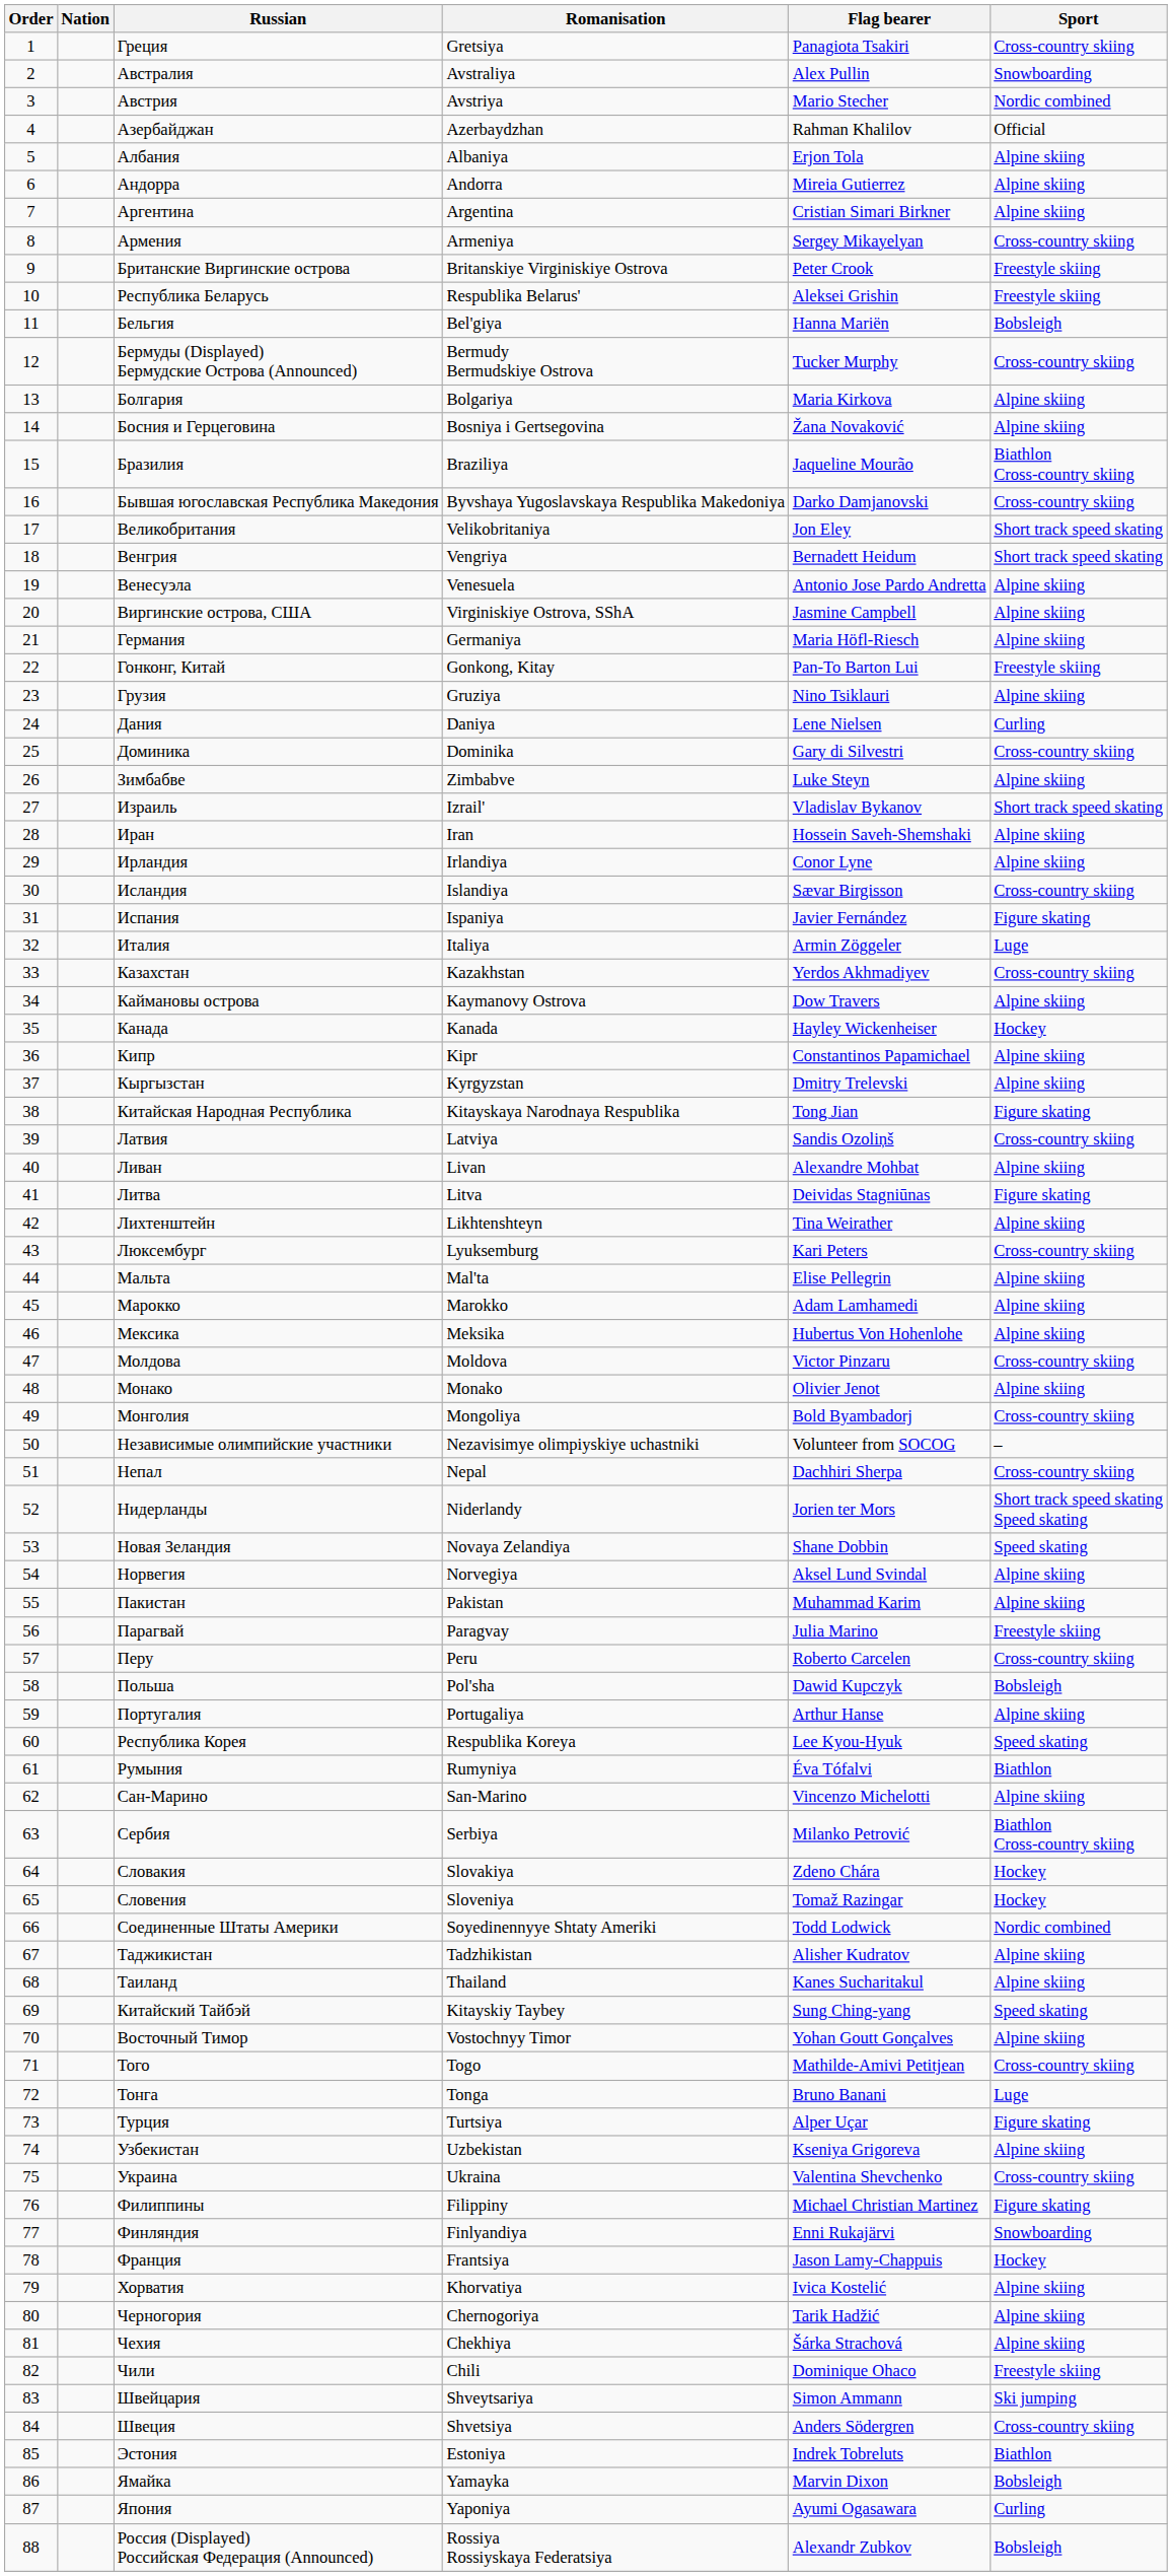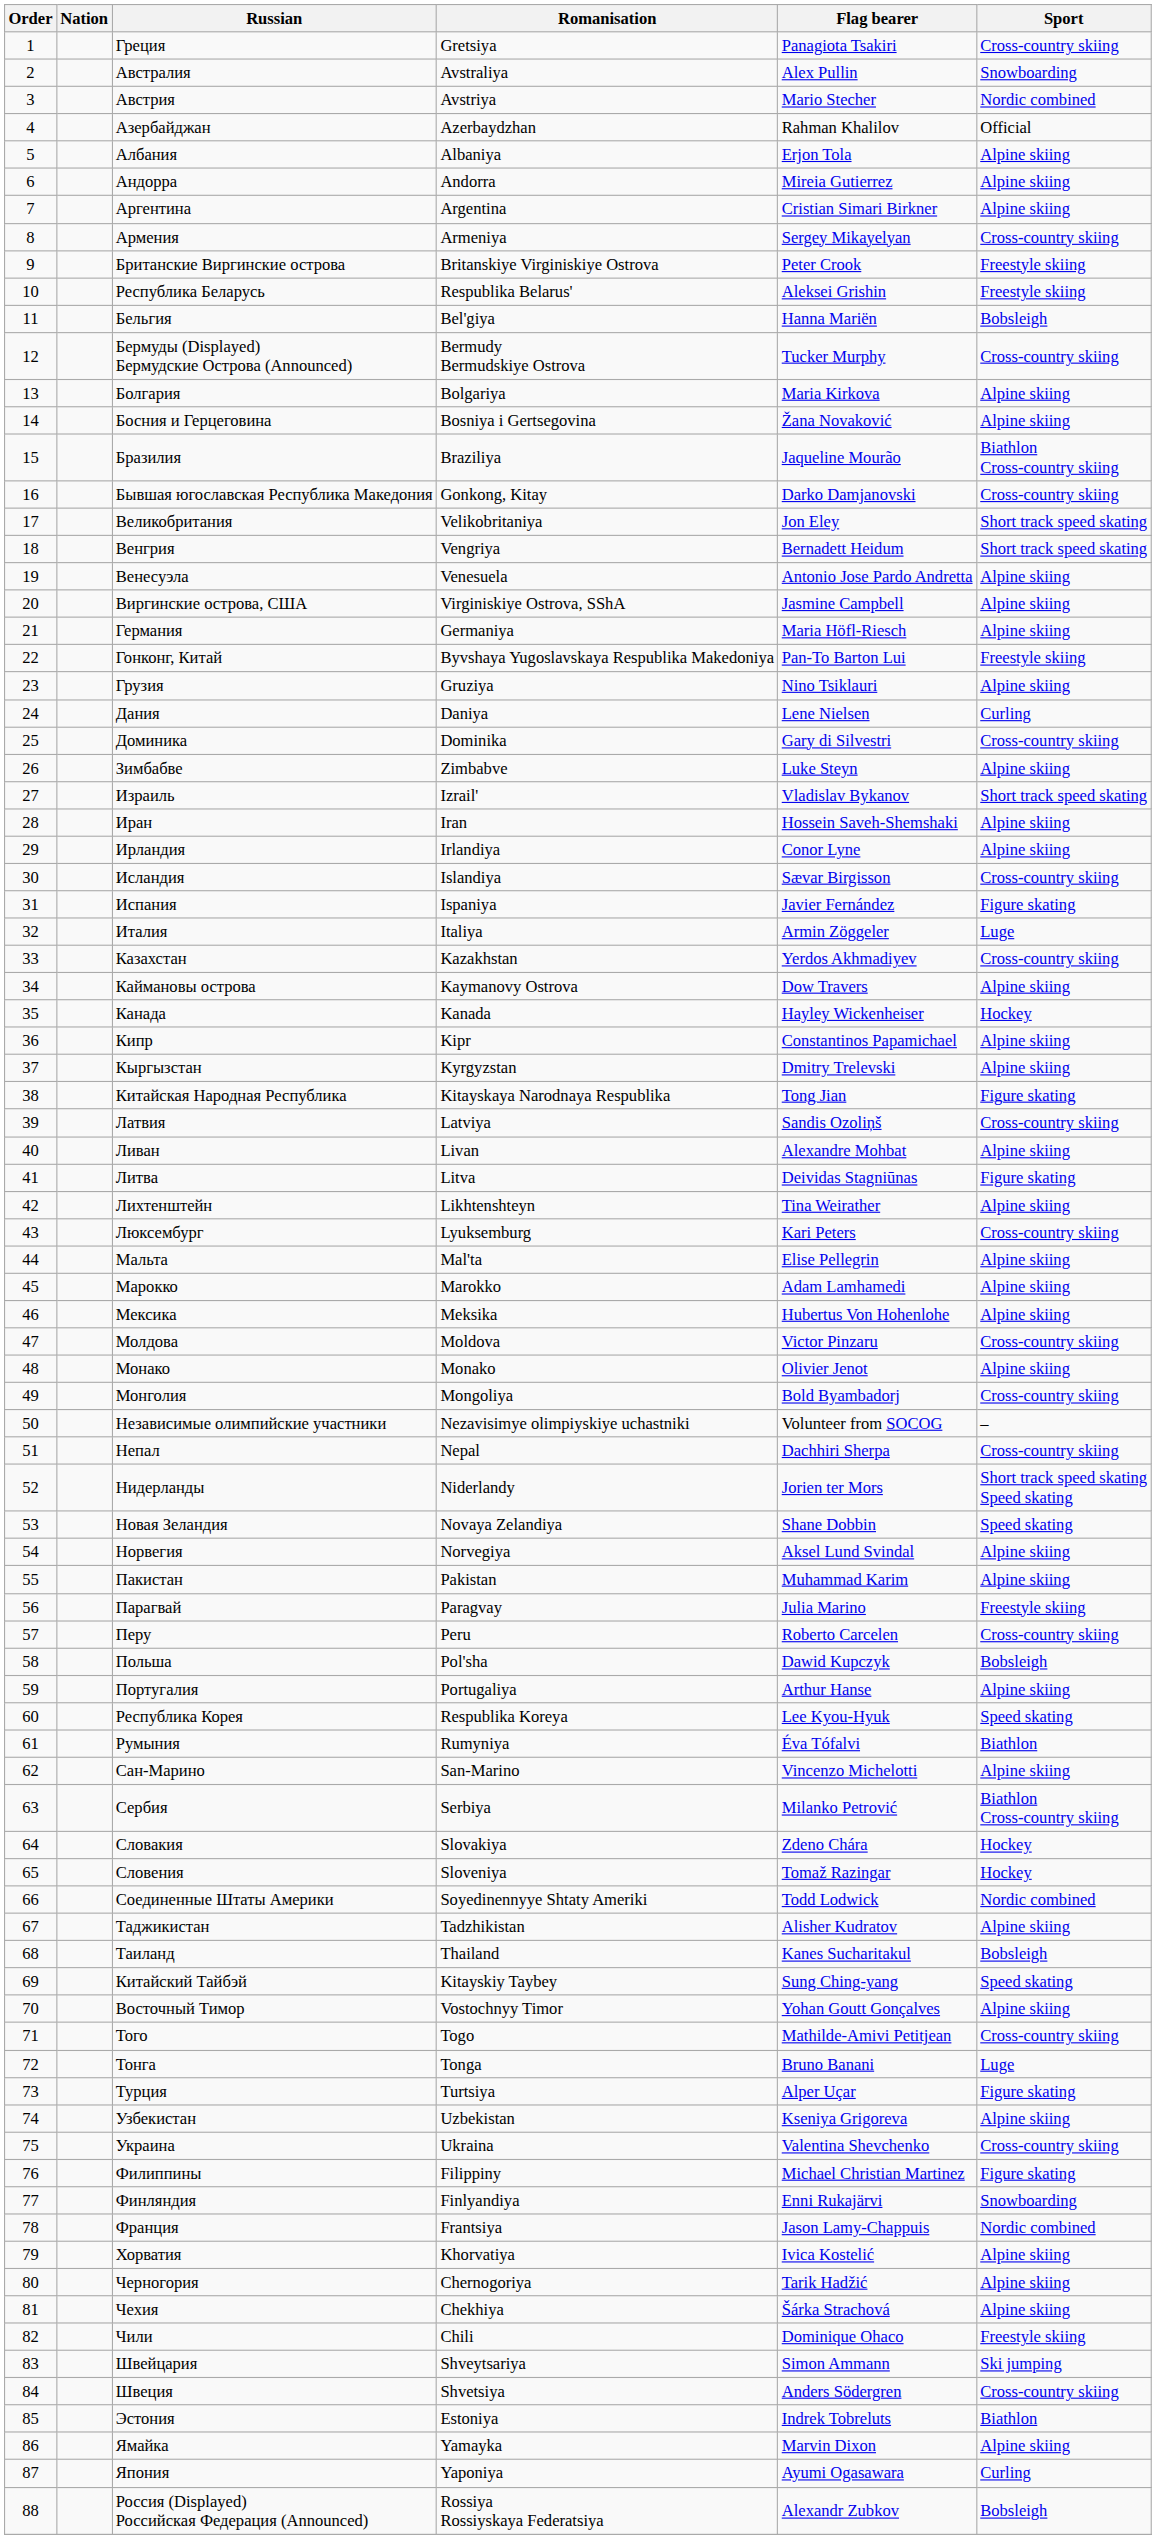Бывшая югославская Республика Македония | Romanisation: Byvshaya Yugoslavskaya Respublika Makedoniya -> Gonkong, Kitay
Гонконг, Китай | Romanisation: Gonkong, Kitay -> Byvshaya Yugoslavskaya Respublika Makedoniya
Таиланд | Sport: Alpine skiing -> Bobsleigh
Франция | Sport: Hockey -> Nordic combined
Ямайка | Sport: Bobsleigh -> Alpine skiing
